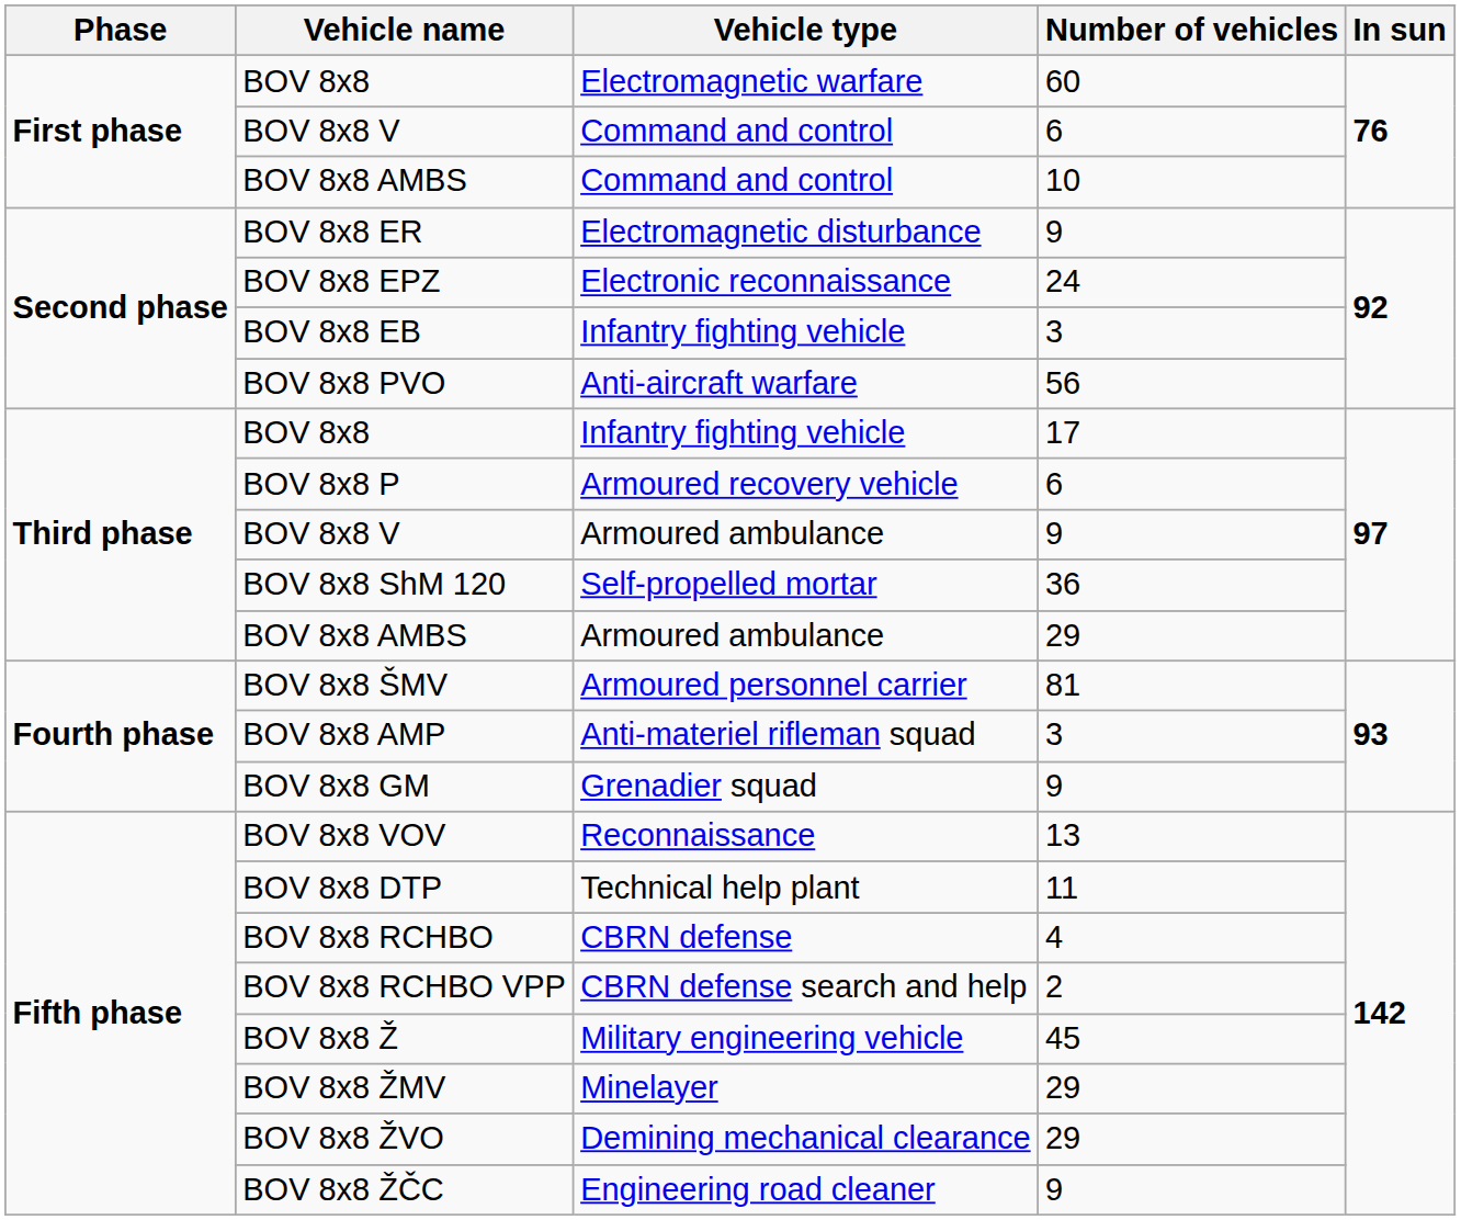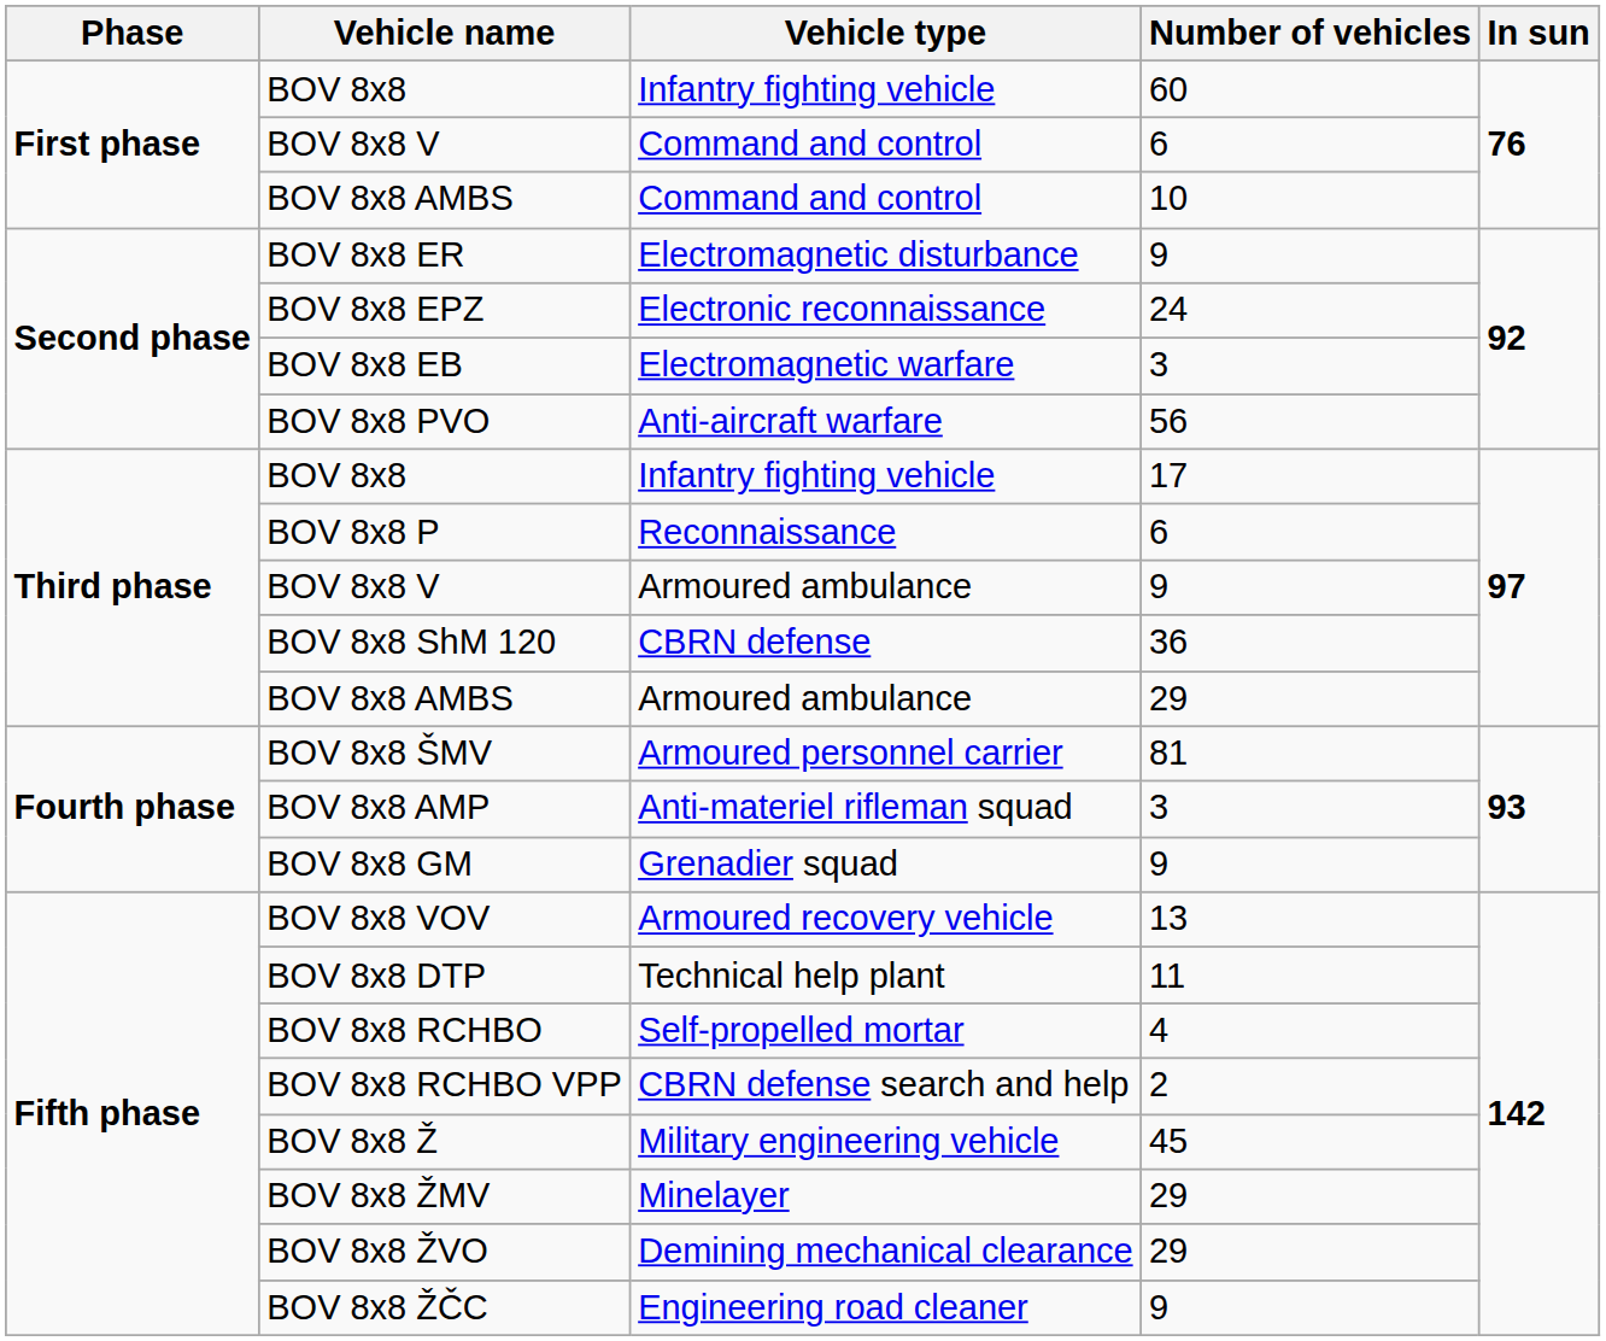BOV 8x8 / 60 | Vehicle type: Electromagnetic warfare -> Infantry fighting vehicle
BOV 8x8 EB | Vehicle type: Infantry fighting vehicle -> Electromagnetic warfare
BOV 8x8 P | Vehicle type: Armoured recovery vehicle -> Reconnaissance
BOV 8x8 ShM 120 | Vehicle type: Self-propelled mortar -> CBRN defense
BOV 8x8 VOV | Vehicle type: Reconnaissance -> Armoured recovery vehicle
BOV 8x8 RCHBO | Vehicle type: CBRN defense -> Self-propelled mortar
